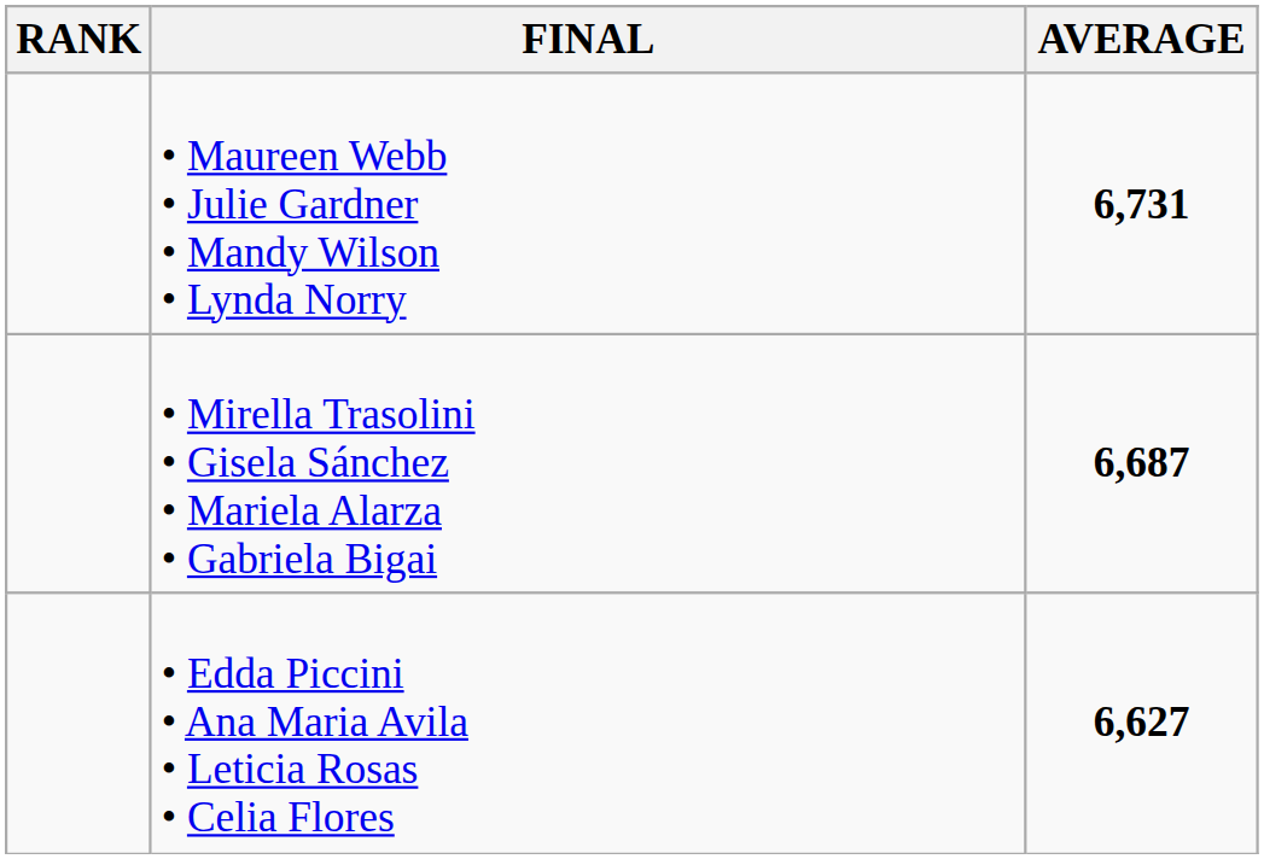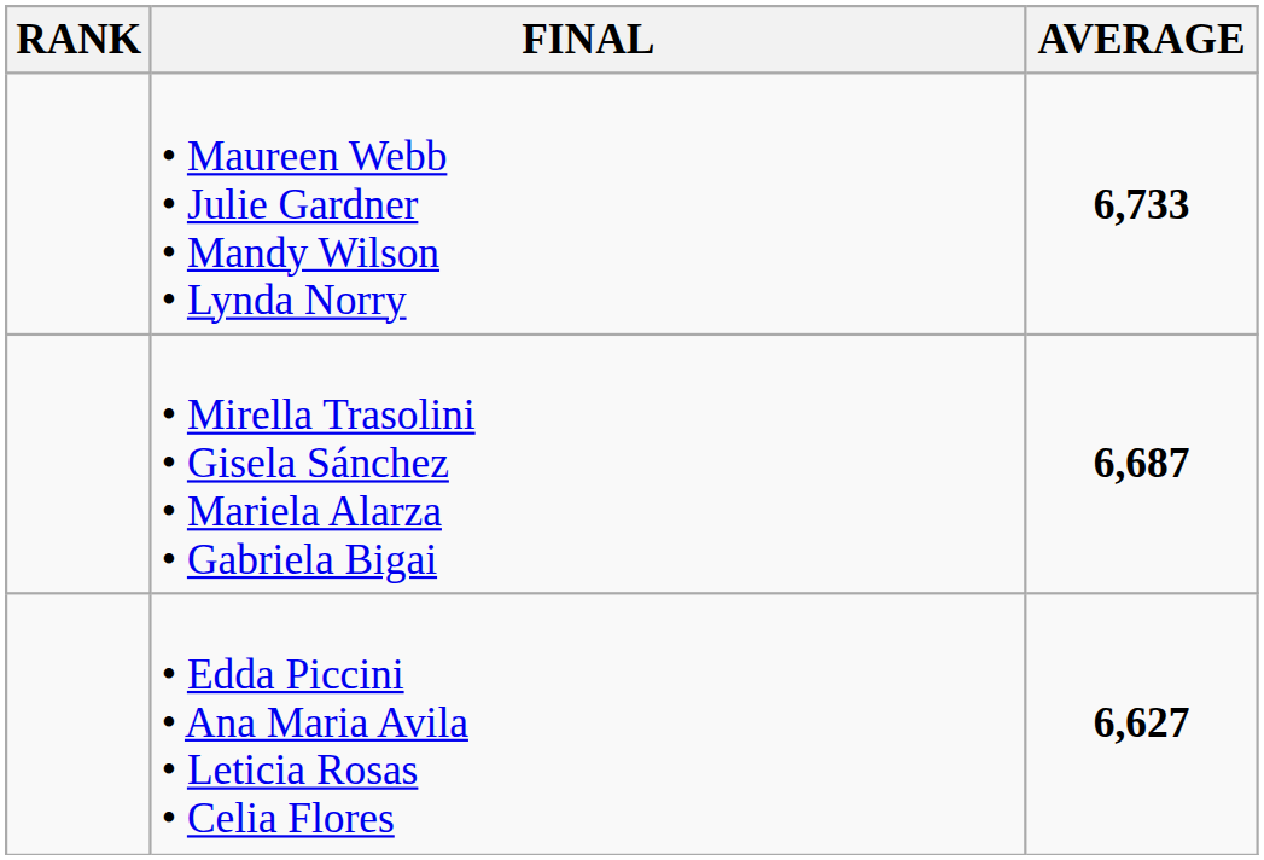• Maureen Webb • Julie Gardner • Mandy Wilson • Lynda Norry | AVERAGE: 6,731 -> 6,733
